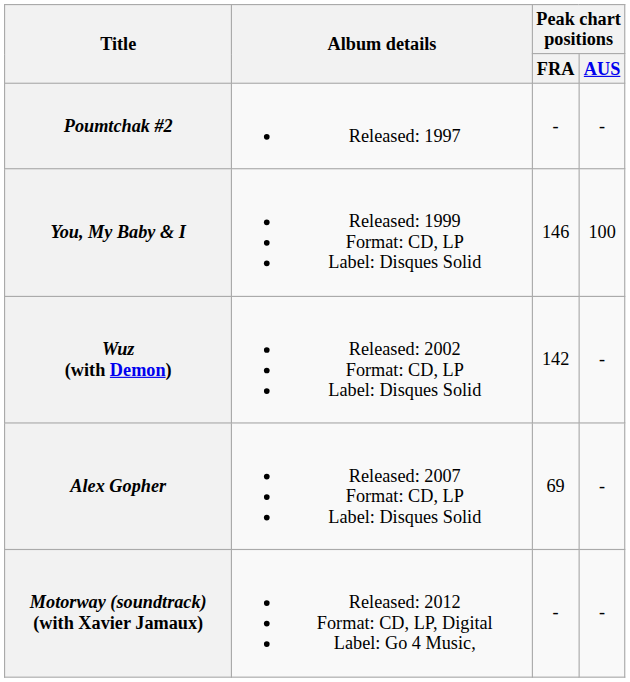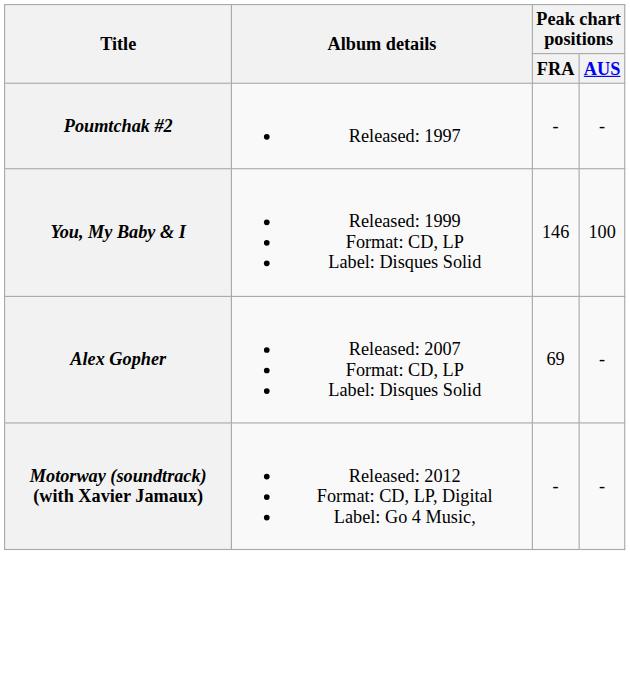- row: Wuz (with Demon) | Released: 2002 Format: CD, LP Label: Disques Solid | 142 | -
